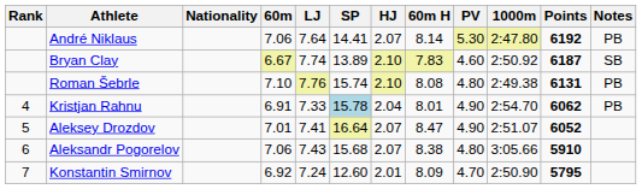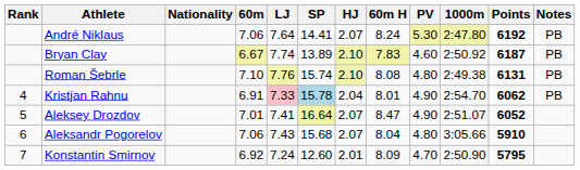André Niklaus | 60m H: 8.14 -> 8.24
Bryan Clay | Notes: SB -> PB
Kristjan Rahnu | LJ: no background -> pink background
Aleksandr Pogorelov | 60m H: 8.38 -> 8.04
